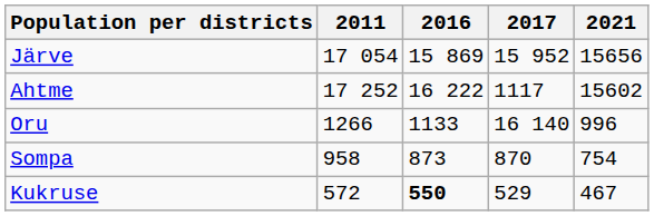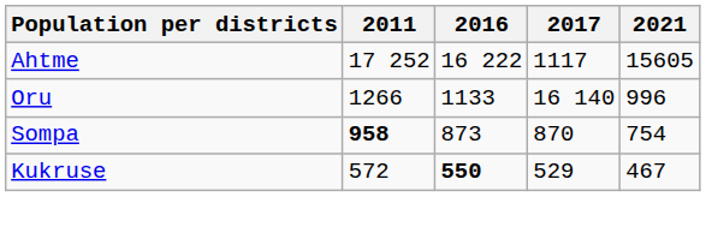- row: Järve | 17 054 | 15 869 | 15 952 | 15656
Ahtme | 2021: 15602 -> 15605
Sompa | 2011: normal -> bold
